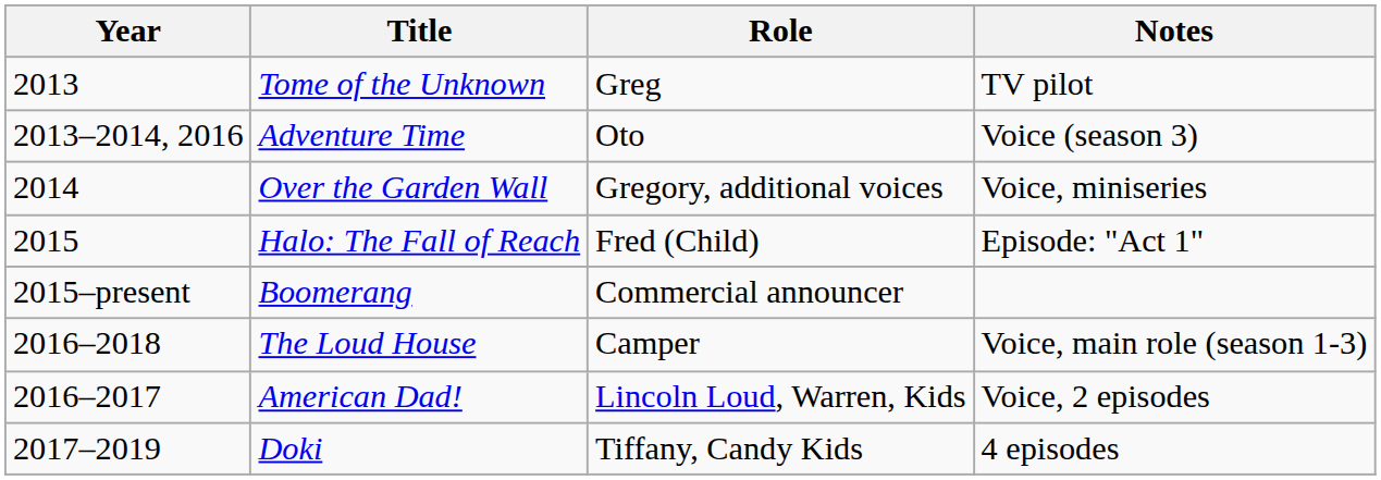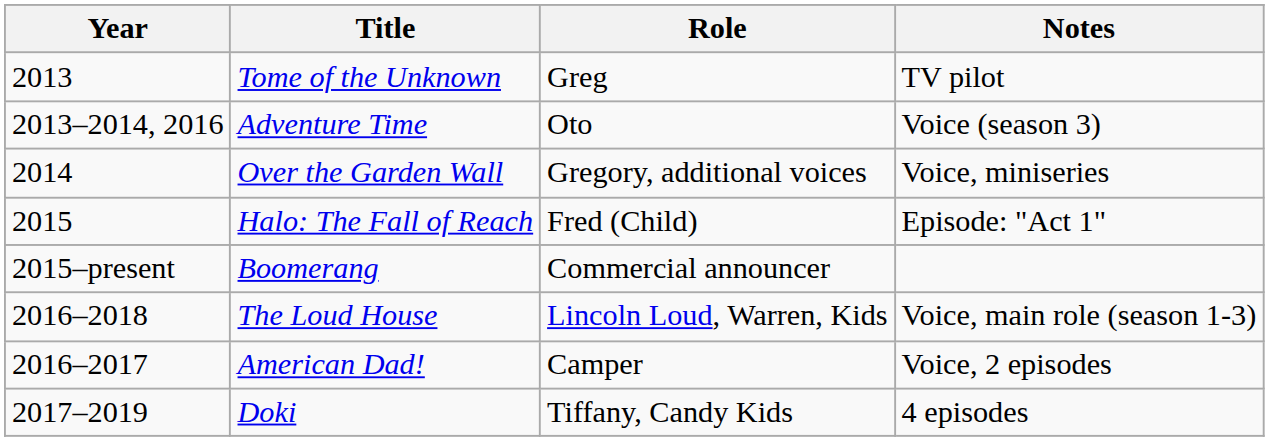The Loud House | Role: Camper -> Lincoln Loud, Warren, Kids
American Dad! | Role: Lincoln Loud, Warren, Kids -> Camper
